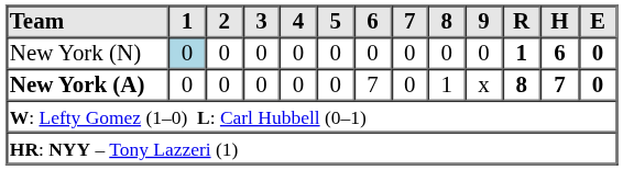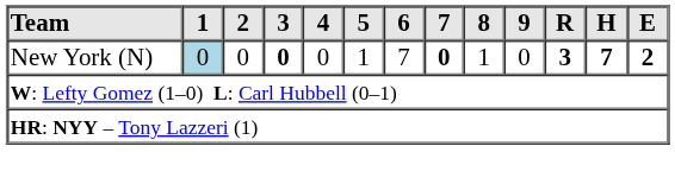New York (N) | 3: normal -> bold
New York (N) | 5: 0 -> 1
New York (N) | 6: 0 -> 7
New York (N) | 7: normal -> bold
New York (N) | 8: 0 -> 1
New York (N) | R: 1 -> 3
New York (N) | H: 6 -> 7
New York (N) | E: 0 -> 2
- row: New York (A) | 0 | 0 | 0 | 0 | 0 | 7 | 0 | 1 | x | 8 | 7 | 0
